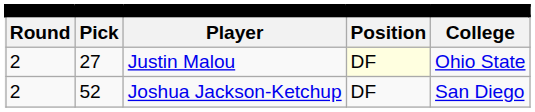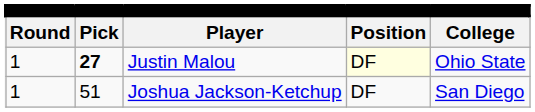Justin Malou | column 1: 2 -> 1
Justin Malou | column 2: normal -> bold
Joshua Jackson-Ketchup | column 1: 2 -> 1
Joshua Jackson-Ketchup | column 2: 52 -> 51
